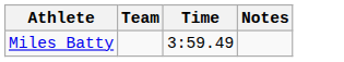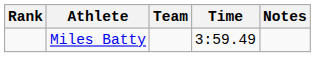+ column: Rank
